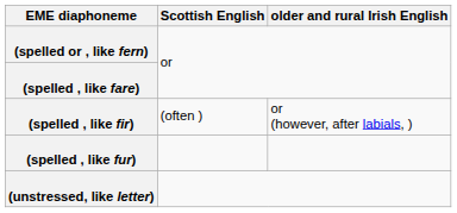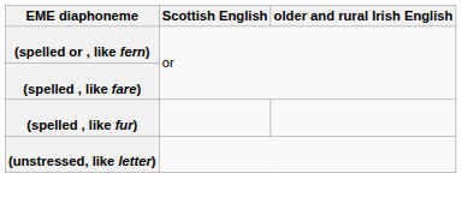- row: (spelled , like fir) | (often ) | or (however, after labials, )
